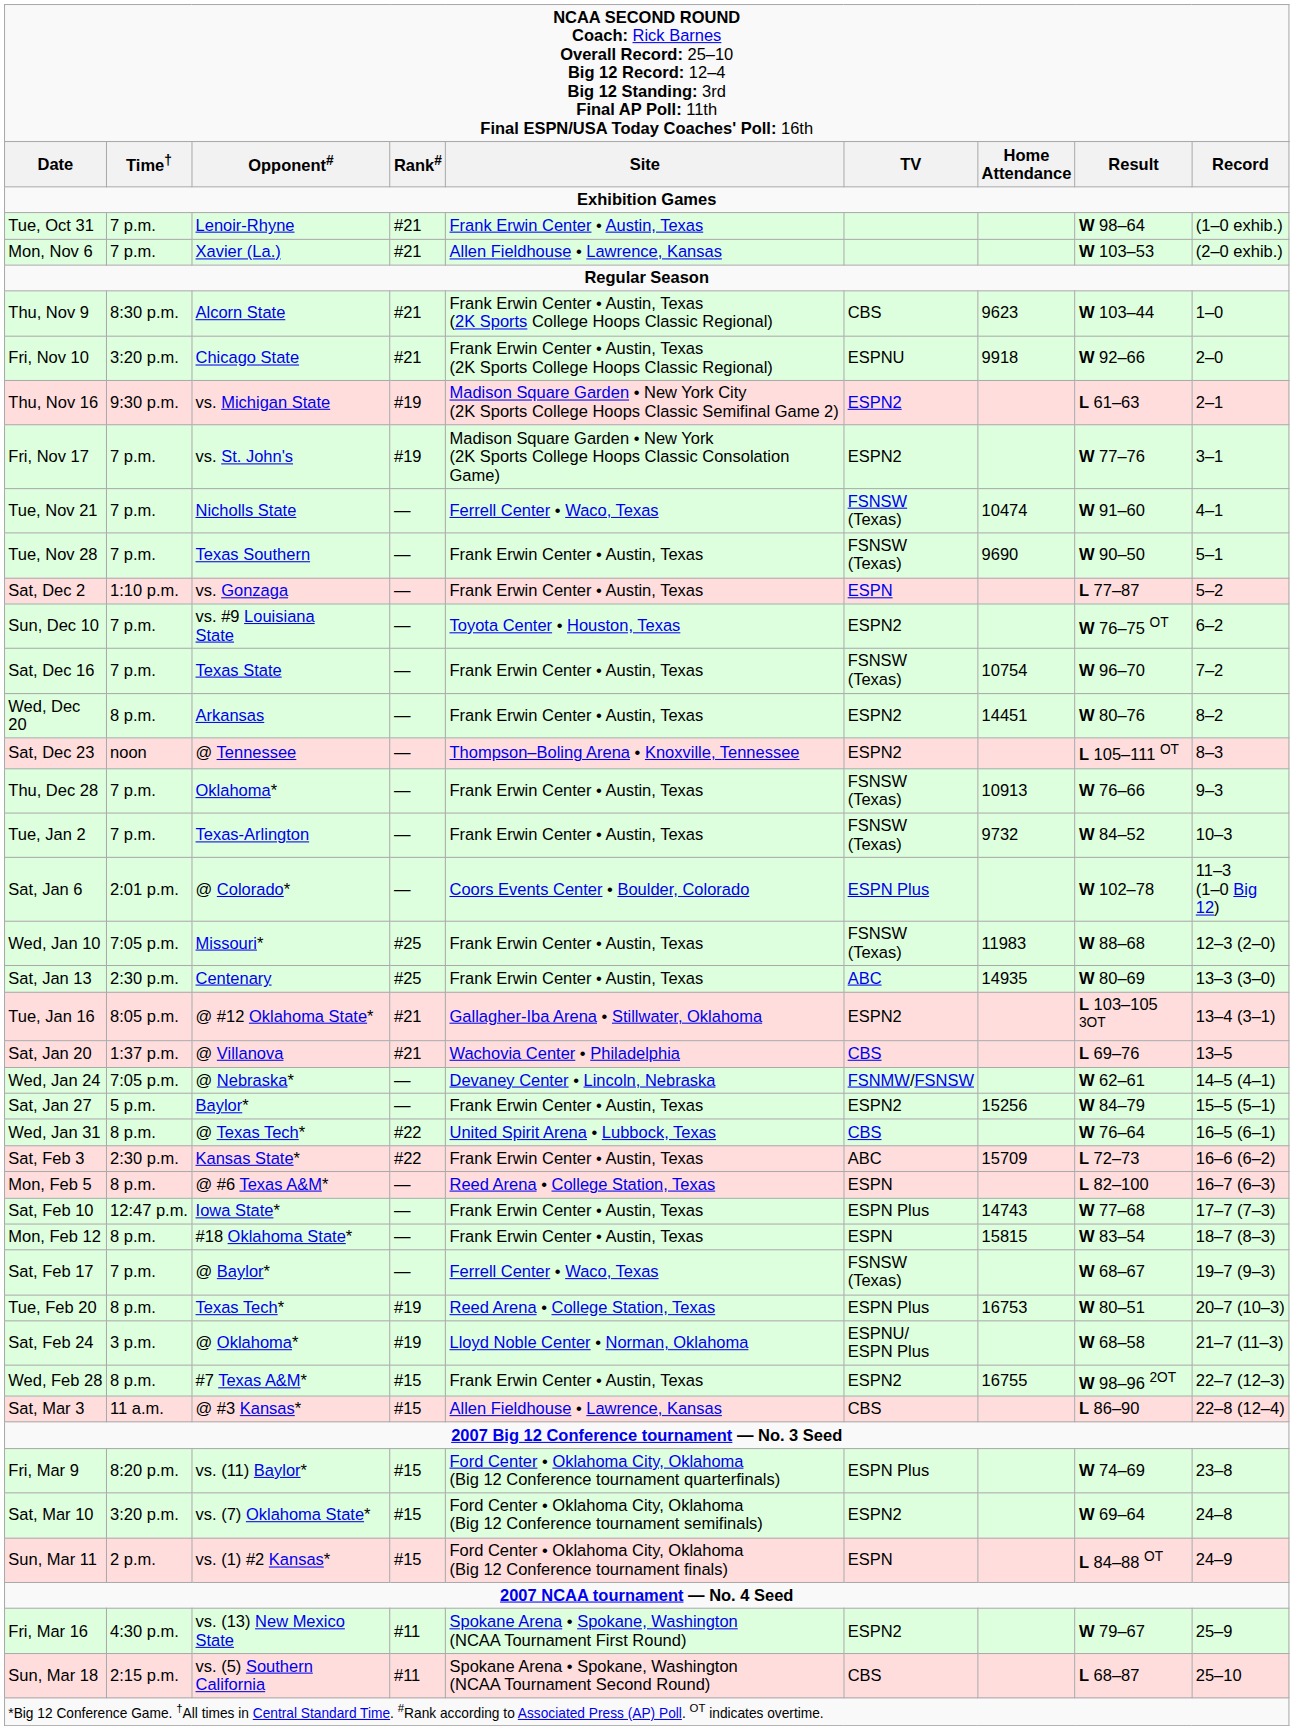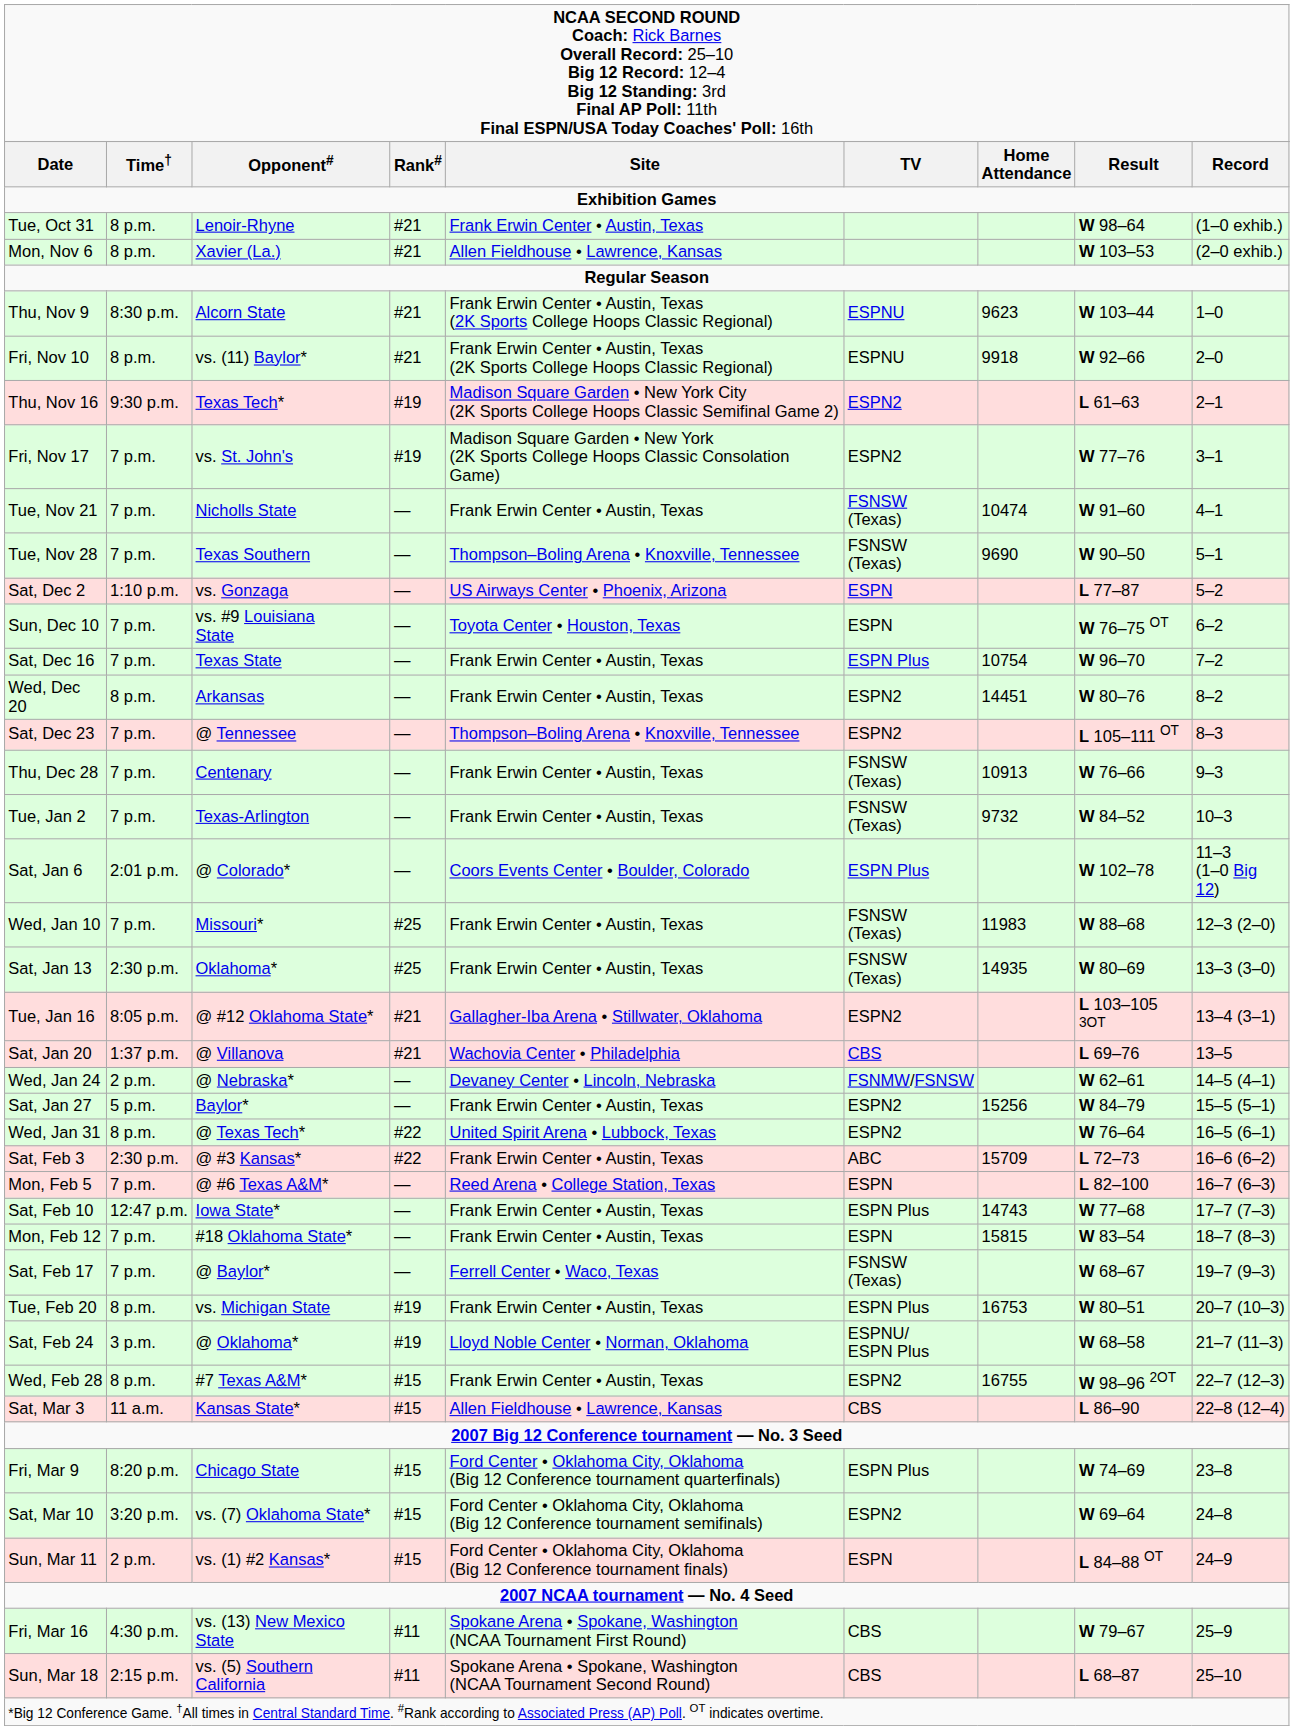Tue, Oct 31 | column 2: 7 p.m. -> 8 p.m.
Mon, Nov 6 | column 2: 7 p.m. -> 8 p.m.
Thu, Nov 9 | column 6: CBS -> ESPNU
Fri, Nov 10 | column 2: 3:20 p.m. -> 8 p.m.
Fri, Nov 10 | column 3: Chicago State -> vs. (11) Baylor*
Thu, Nov 16 | column 3: vs. Michigan State -> Texas Tech*
Tue, Nov 21 | column 5: Ferrell Center • Waco, Texas -> Frank Erwin Center • Austin, Texas
Tue, Nov 28 | column 5: Frank Erwin Center • Austin, Texas -> Thompson–Boling Arena • Knoxville, Tennessee
Sat, Dec 2 | column 5: Frank Erwin Center • Austin, Texas -> US Airways Center • Phoenix, Arizona
Sun, Dec 10 | column 6: ESPN2 -> ESPN
Sat, Dec 16 | column 6: FSNSW (Texas) -> ESPN Plus
Sat, Dec 23 | column 2: noon -> 7 p.m.
Thu, Dec 28 | column 3: Oklahoma* -> Centenary
Wed, Jan 10 | column 2: 7:05 p.m. -> 7 p.m.
Sat, Jan 13 | column 3: Centenary -> Oklahoma*
Sat, Jan 13 | column 6: ABC -> FSNSW (Texas)
Wed, Jan 24 | column 2: 7:05 p.m. -> 2 p.m.
Wed, Jan 31 | column 6: CBS -> ESPN2
Sat, Feb 3 | column 3: Kansas State* -> @ #3 Kansas*
Mon, Feb 5 | column 2: 8 p.m. -> 7 p.m.
Mon, Feb 12 | column 2: 8 p.m. -> 7 p.m.
Tue, Feb 20 | column 3: Texas Tech* -> vs. Michigan State
Tue, Feb 20 | column 5: Reed Arena • College Station, Texas -> Frank Erwin Center • Austin, Texas
Sat, Mar 3 | column 3: @ #3 Kansas* -> Kansas State*
Fri, Mar 9 | column 3: vs. (11) Baylor* -> Chicago State
Fri, Mar 16 | column 6: ESPN2 -> CBS
